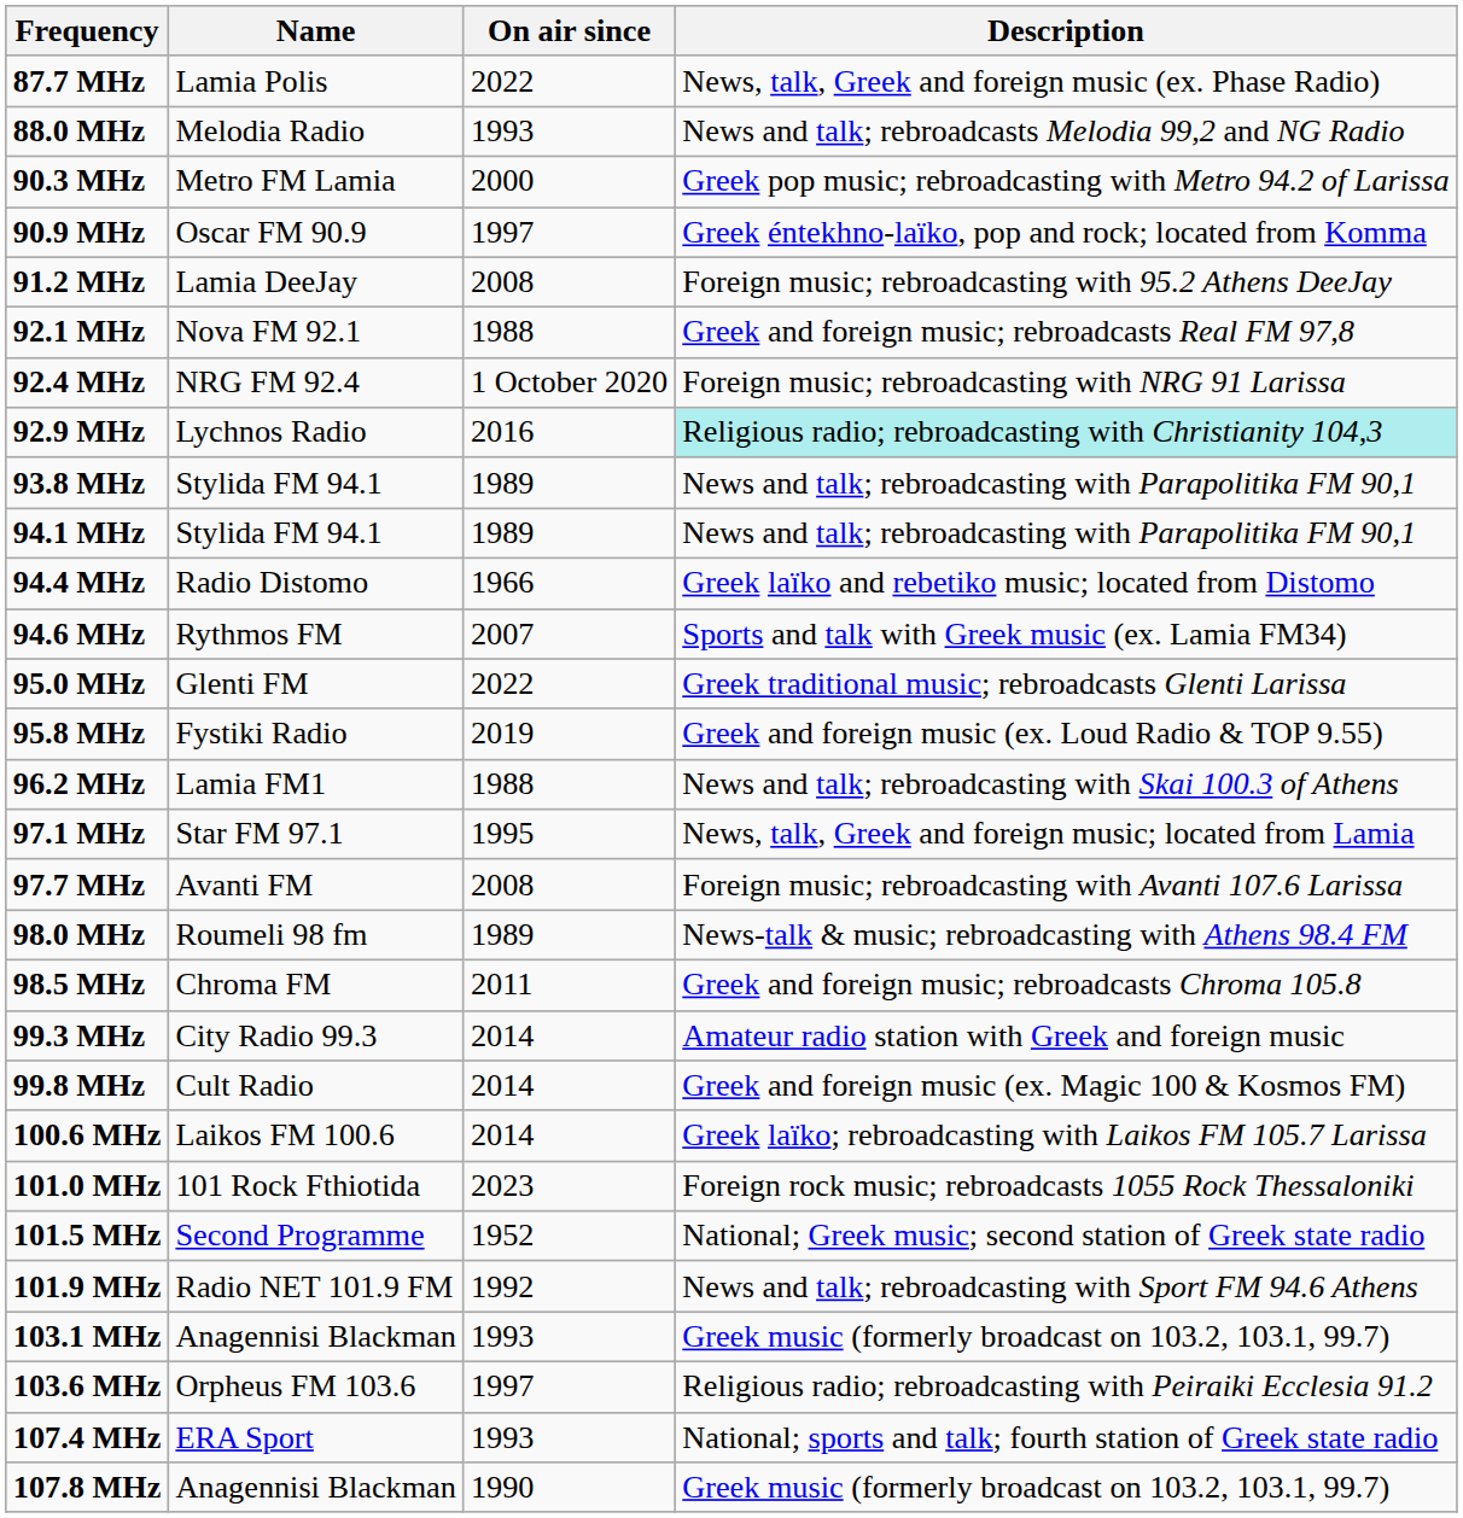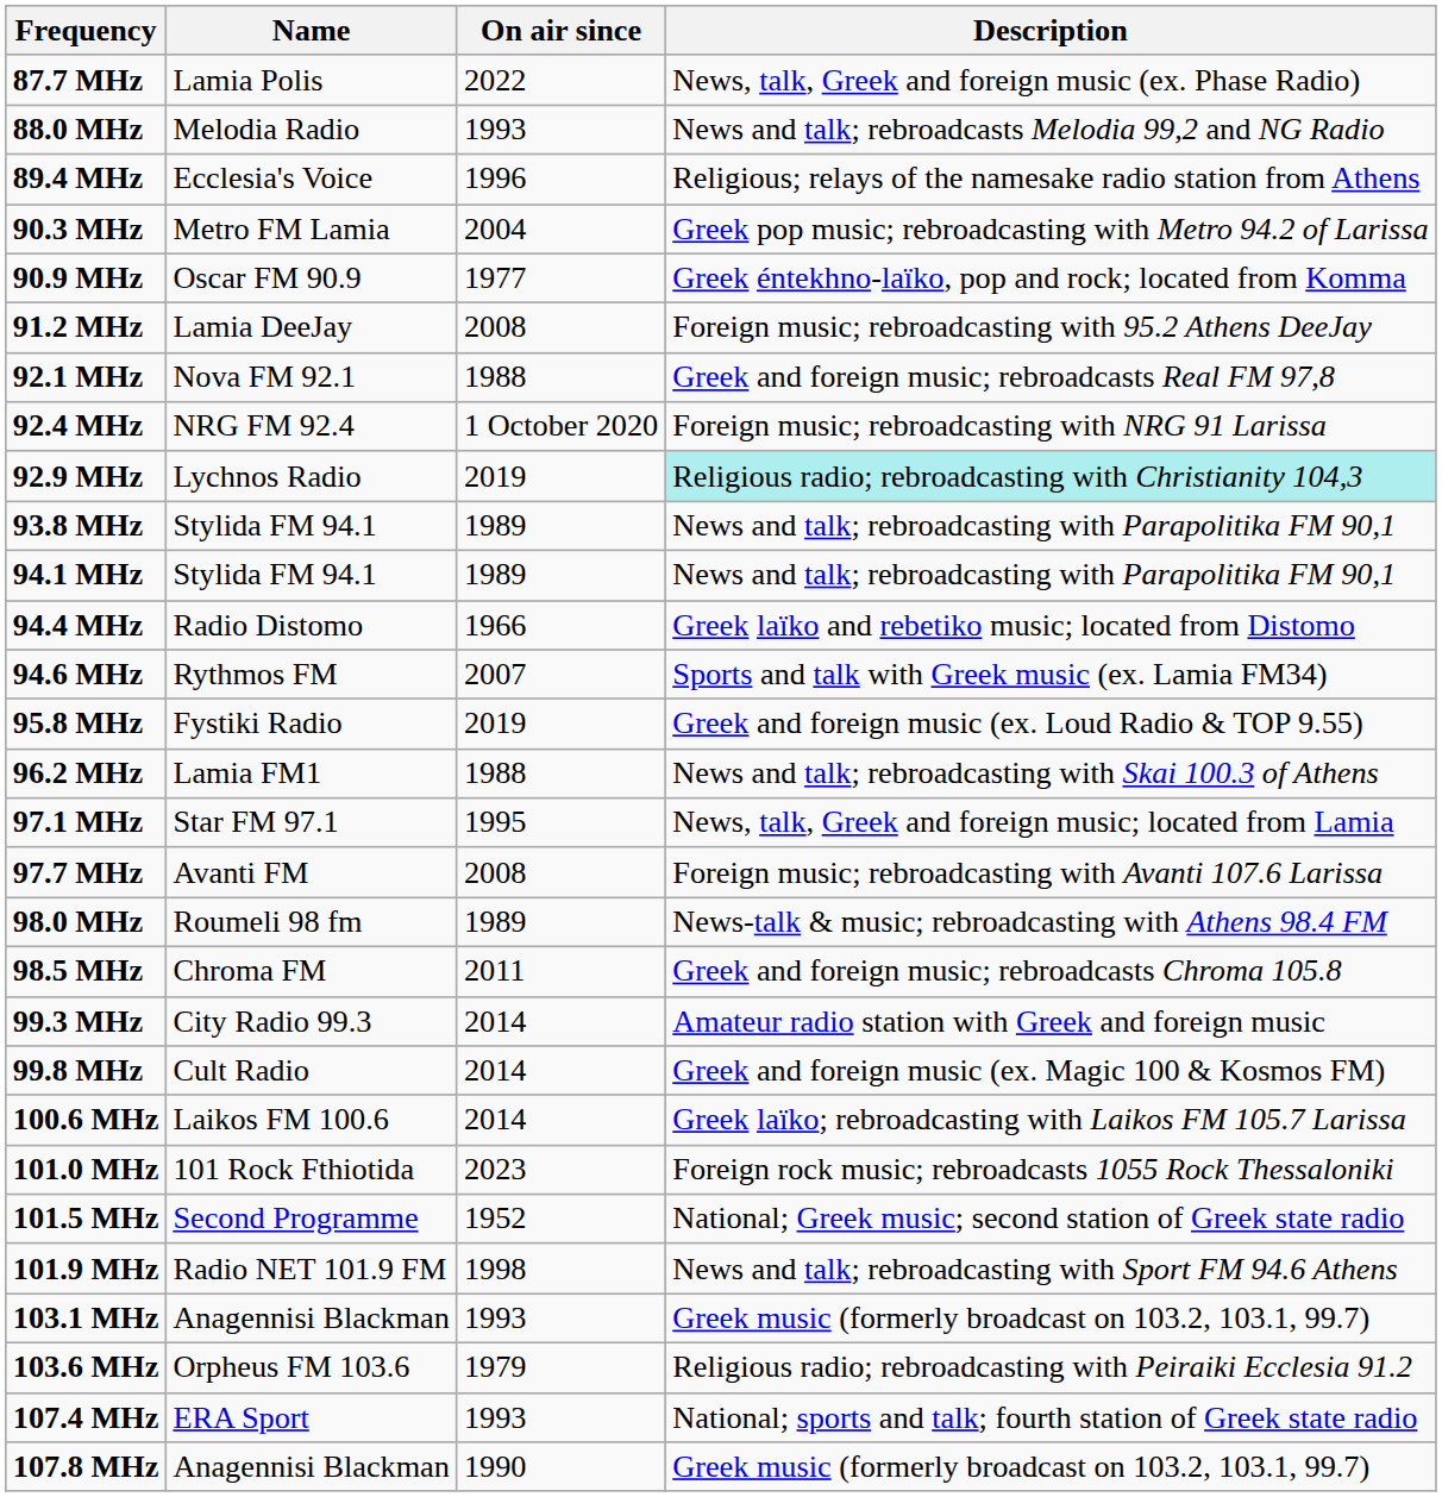+ row: 89.4 MHz | Ecclesia's Voice | 1996 | Religious; relays of the namesake radio station from Athens
90.3 MHz | On air since: 2000 -> 2004
90.9 MHz | On air since: 1997 -> 1977
92.9 MHz | On air since: 2016 -> 2019
- row: 95.0 MHz | Glenti FM | 2022 | Greek traditional music; rebroadcasts Glenti Larissa
101.9 MHz | On air since: 1992 -> 1998
103.6 MHz | On air since: 1997 -> 1979
